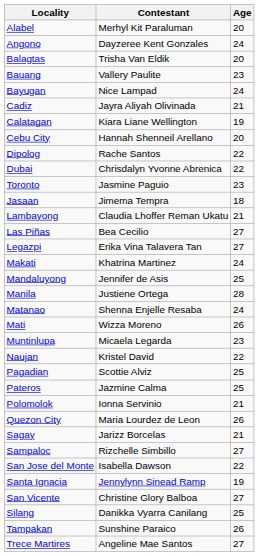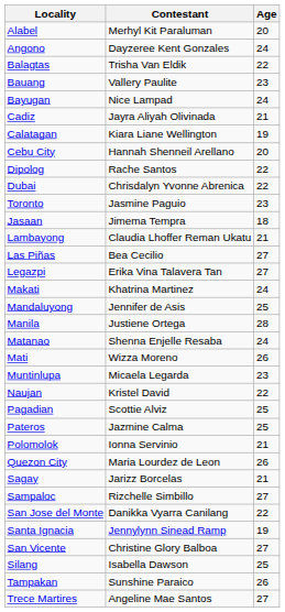Balagtas | Age: 20 -> 22
San Jose del Monte | Contestant: Isabella Dawson -> Danikka Vyarra Canilang
Silang | Contestant: Danikka Vyarra Canilang -> Isabella Dawson
